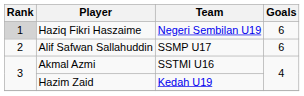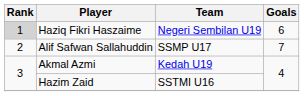Alif Safwan Sallahuddin | Goals: 6 -> 7
Akmal Azmi | Team: SSTMI U16 -> Kedah U19
Hazim Zaid | Team: Kedah U19 -> SSTMI U16
